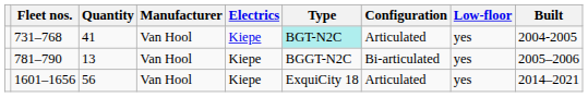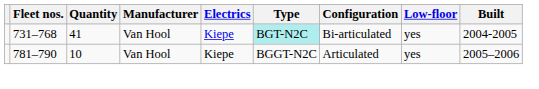731–768 | Configuration: Articulated -> Bi-articulated
781–790 | Quantity: 13 -> 10
781–790 | Configuration: Bi-articulated -> Articulated
- row: 1601–1656 | 56 | Van Hool | Kiepe | ExquiCity 18 | Articulated | yes | 2014–2021
